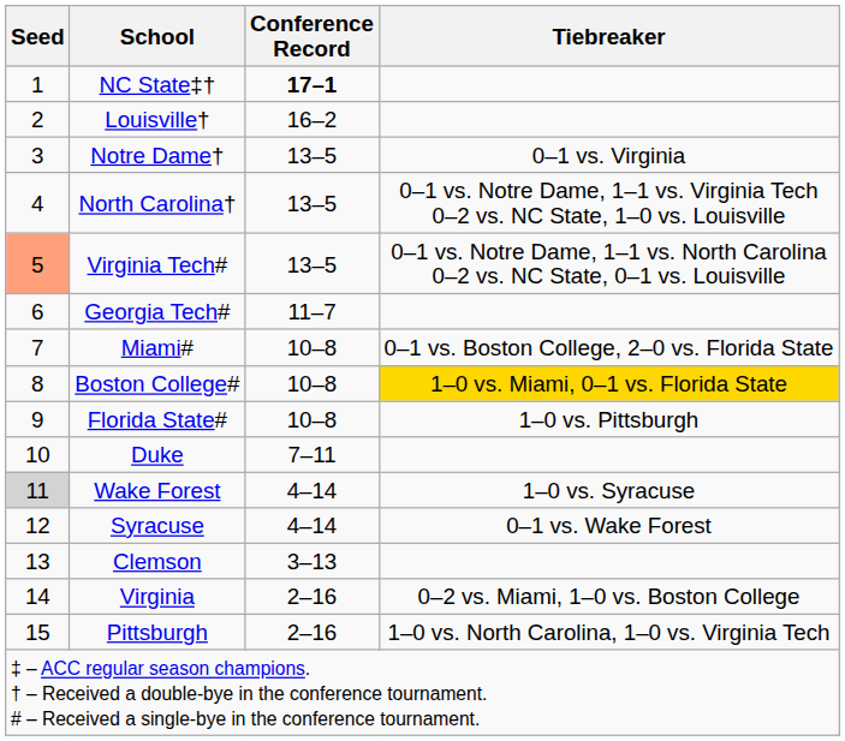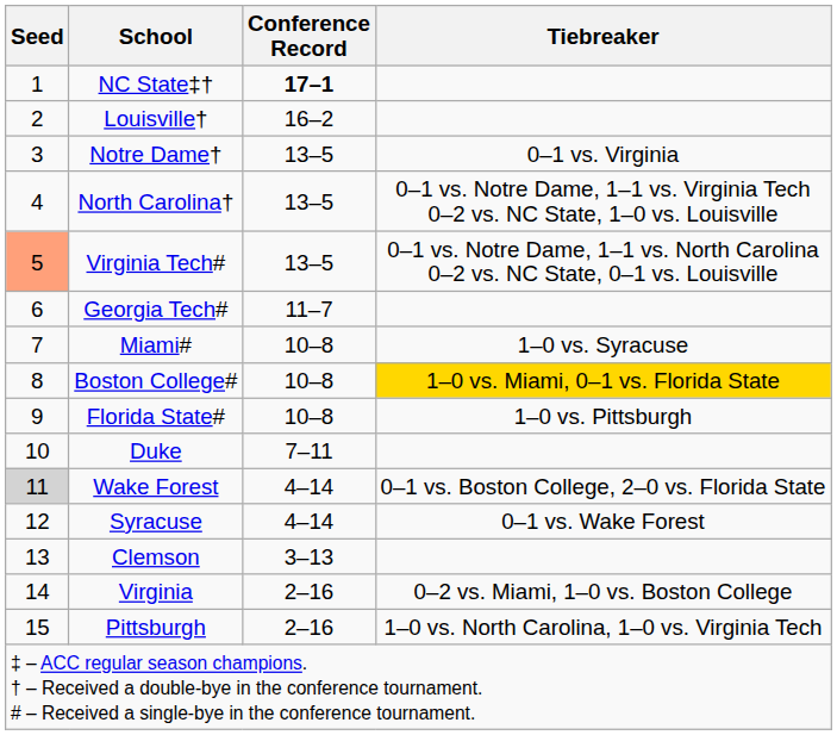Miami# | Tiebreaker: 0–1 vs. Boston College, 2–0 vs. Florida State -> 1–0 vs. Syracuse
Wake Forest | Tiebreaker: 1–0 vs. Syracuse -> 0–1 vs. Boston College, 2–0 vs. Florida State
